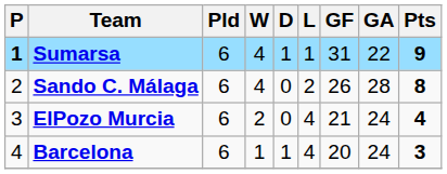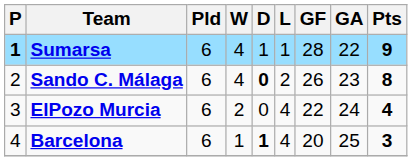Sumarsa | GF: 31 -> 28
Sando C. Málaga | D: normal -> bold
Sando C. Málaga | GA: 28 -> 23
ElPozo Murcia | GF: 21 -> 22
Barcelona | D: normal -> bold
Barcelona | GA: 24 -> 25
